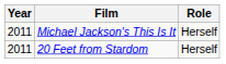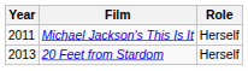20 Feet from Stardom | Year: 2011 -> 2013
